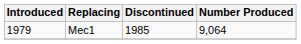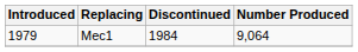Mec1 | Discontinued: 1985 -> 1984
